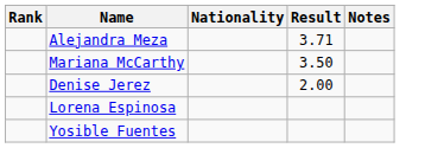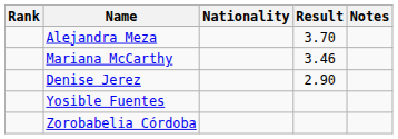Alejandra Meza | Result: 3.71 -> 3.70
Mariana McCarthy | Result: 3.50 -> 3.46
Denise Jerez | Result: 2.00 -> 2.90
- row: Lorena Espinosa
+ row: Zorobabelia Córdoba
